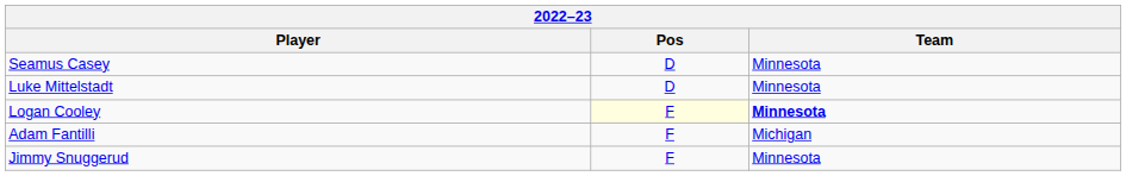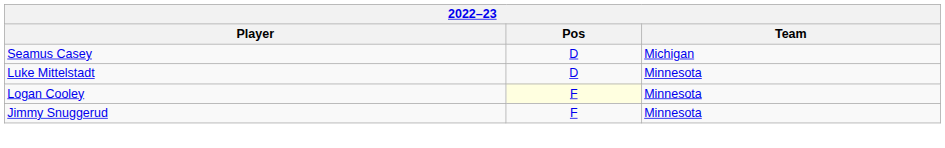Seamus Casey | Team: Minnesota -> Michigan
Logan Cooley | Team: bold -> normal
- row: Adam Fantilli | F | Michigan
